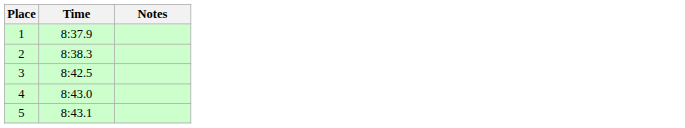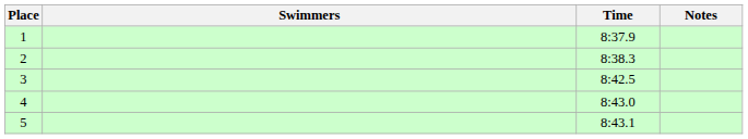+ column: Swimmers
